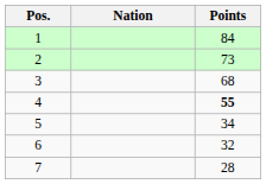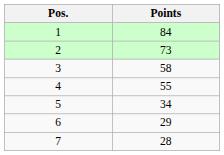- column: Nation
3 | Points: 68 -> 58
4 | Points: bold -> normal
6 | Points: 32 -> 29
